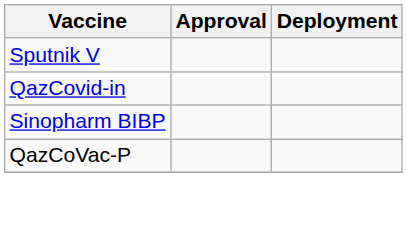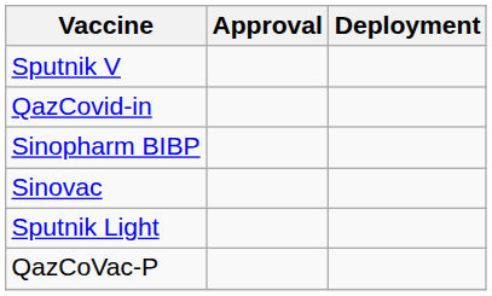+ row: Sinovac
+ row: Sputnik Light
